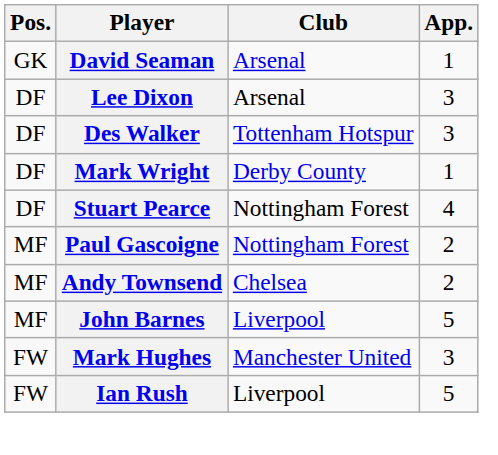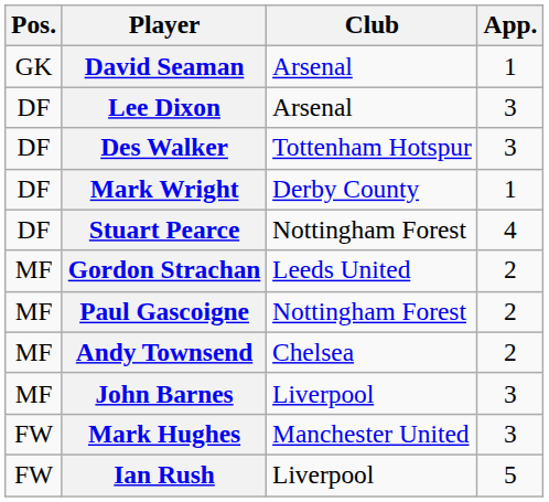+ row: MF | Gordon Strachan | Leeds United | 2
John Barnes | App.: 5 -> 3
